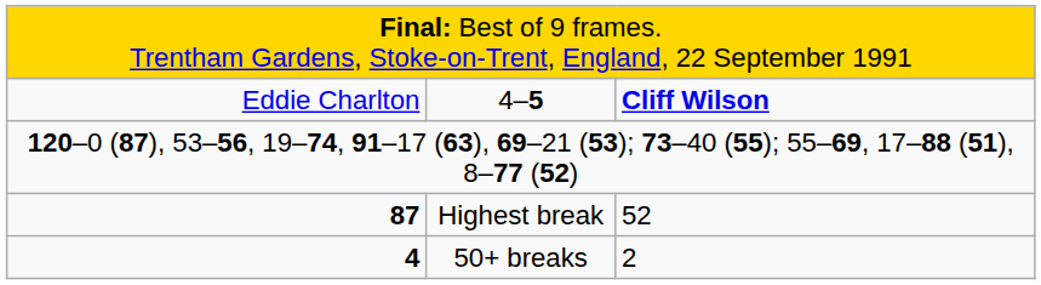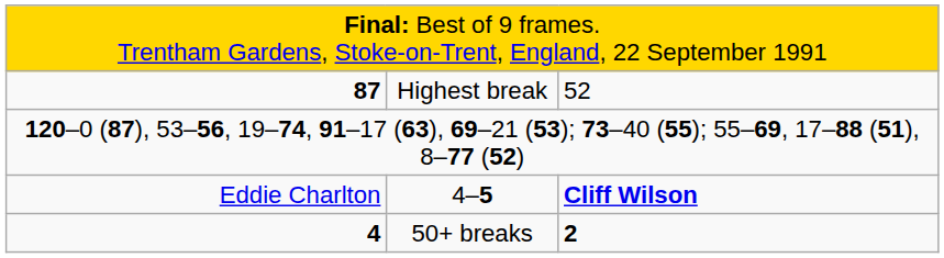rows swapped: 4–5 <-> Highest break
50+ breaks | column 3: normal -> bold
